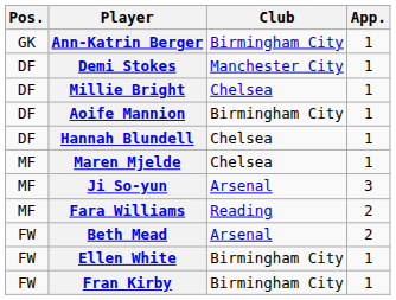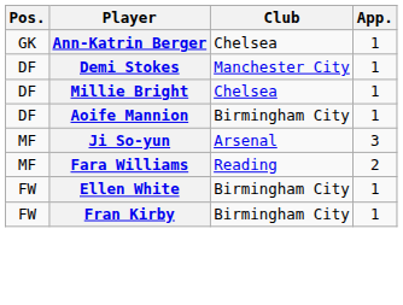Ann-Katrin Berger | Club: Birmingham City -> Chelsea
- row: DF | Hannah Blundell | Chelsea | 1
- row: MF | Maren Mjelde | Chelsea | 1
- row: FW | Beth Mead | Arsenal | 2
